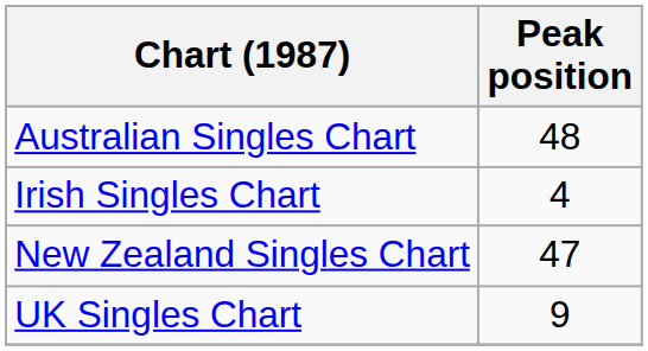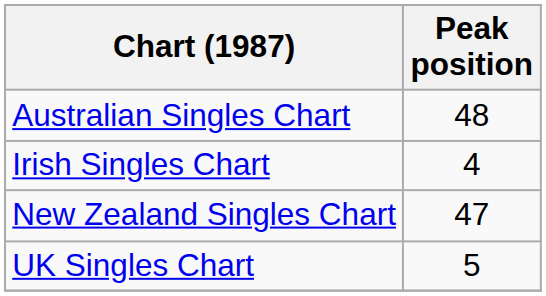UK Singles Chart | Peak position: 9 -> 5
